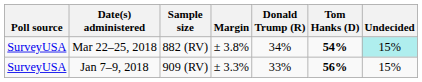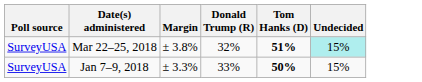- column: Sample size | 882 (RV) | 909 (RV)
Mar 22–25, 2018 | Donald Trump (R): 34% -> 32%
Mar 22–25, 2018 | Tom Hanks (D): 54% -> 51%
Jan 7–9, 2018 | Tom Hanks (D): 56% -> 50%
